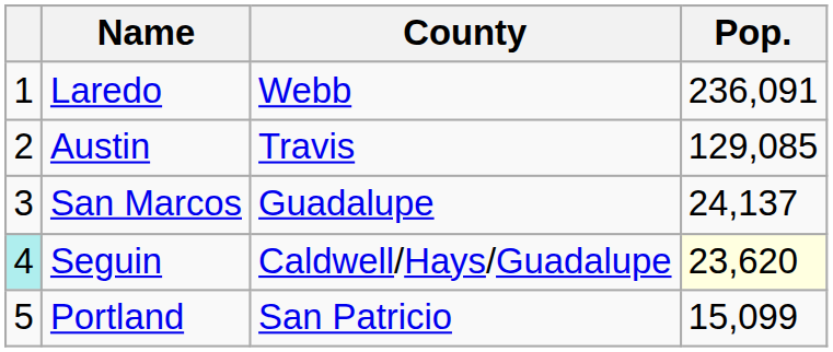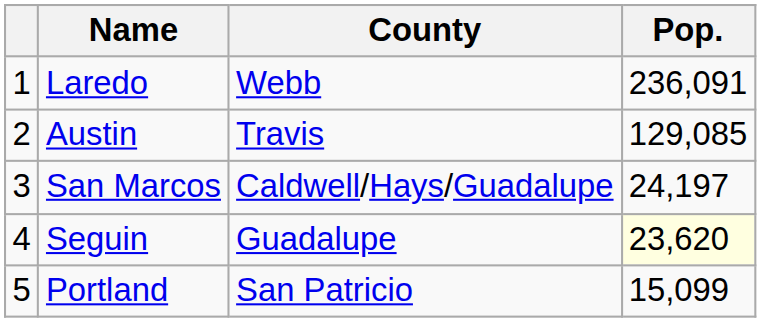San Marcos | County: Guadalupe -> Caldwell/Hays/Guadalupe
San Marcos | Pop.: 24,137 -> 24,197
Seguin | column 1: paleturquoise background -> no background
Seguin | County: Caldwell/Hays/Guadalupe -> Guadalupe
